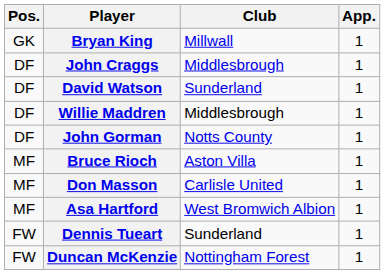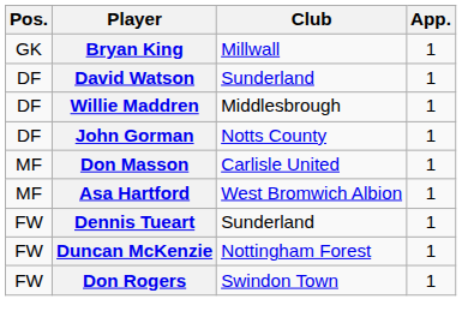- row: DF | John Craggs | Middlesbrough | 1
- row: MF | Bruce Rioch | Aston Villa | 1
+ row: FW | Don Rogers | Swindon Town | 1
